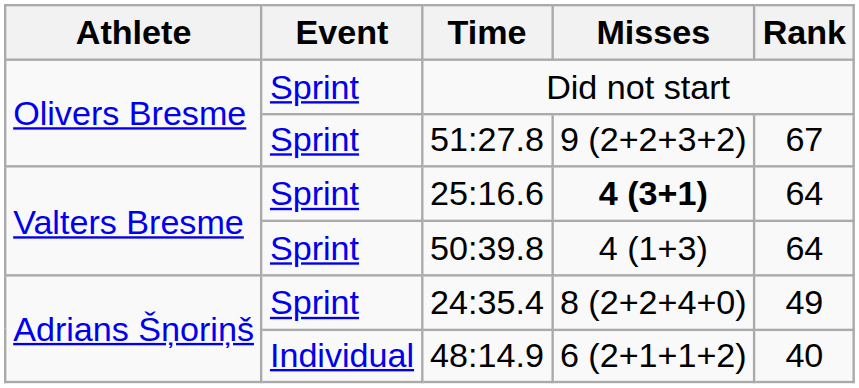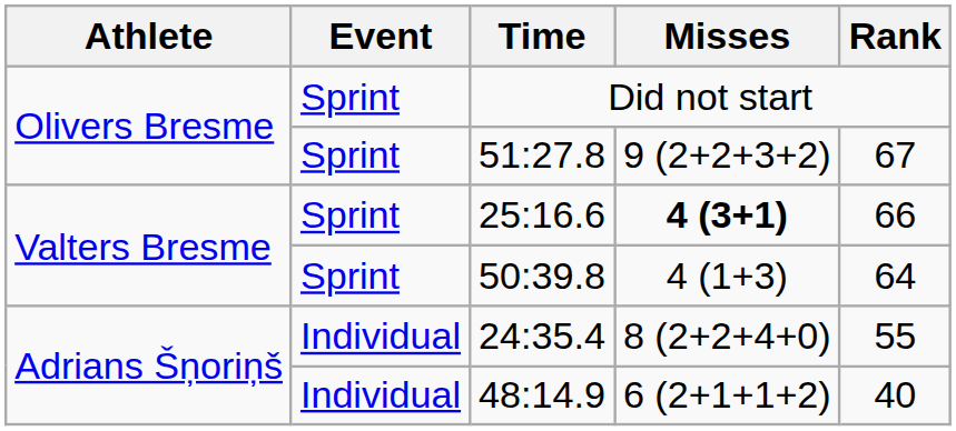25:16.6 | Rank: 64 -> 66
24:35.4 | Event: Sprint -> Individual
24:35.4 | Rank: 49 -> 55
